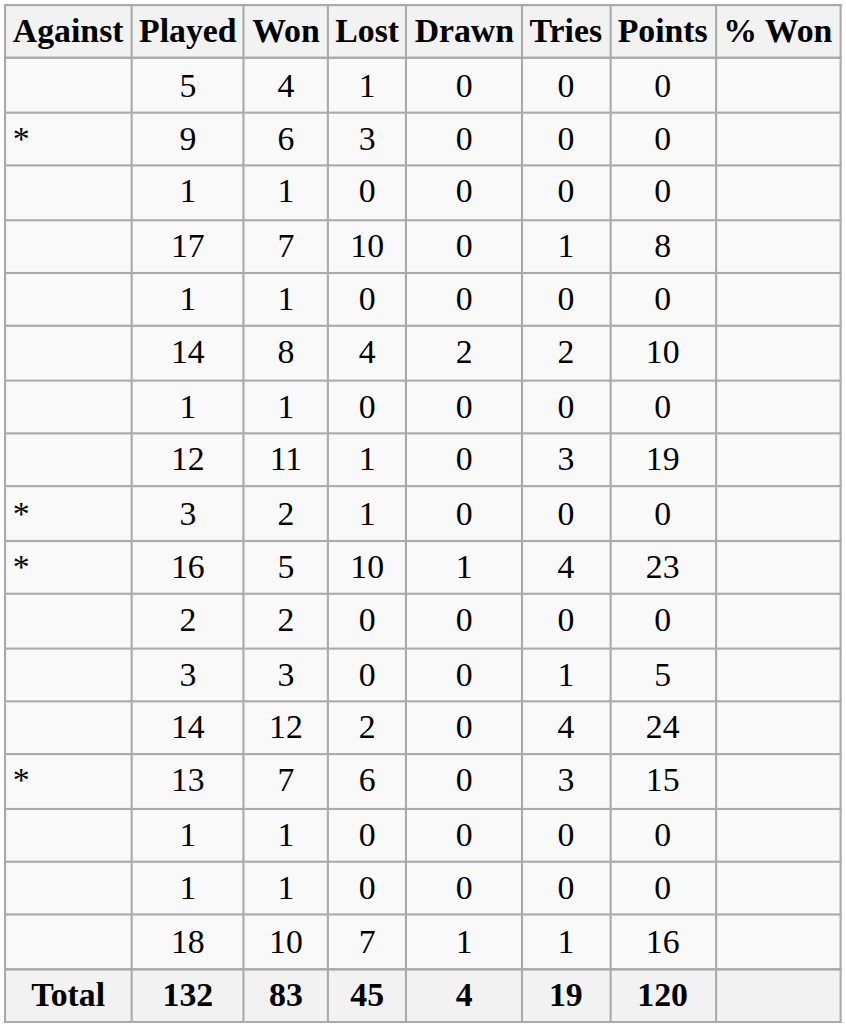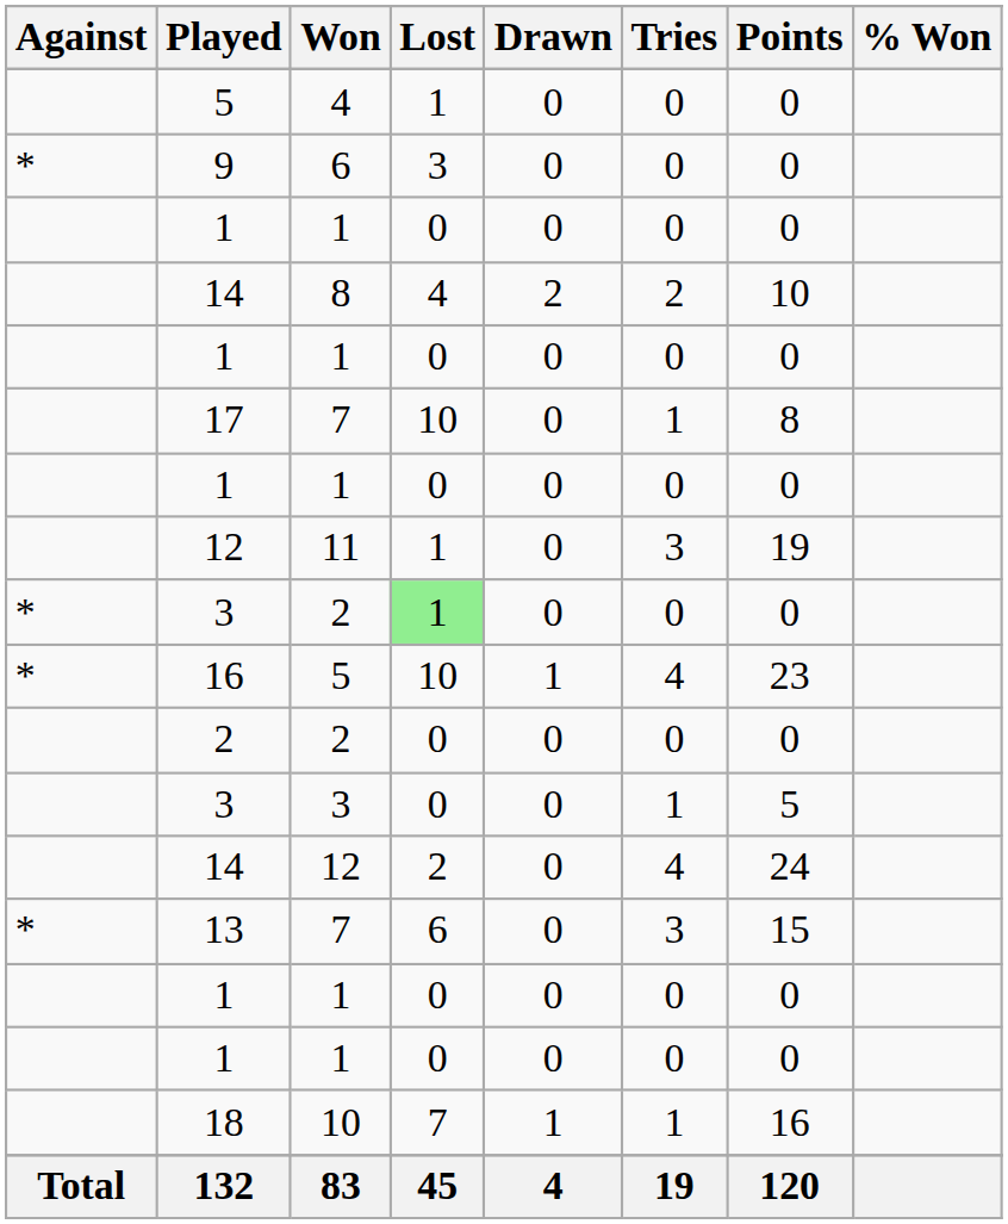rows swapped: 17 <-> 14 / 8
3 / 2 | Lost: no background -> lightgreen background
